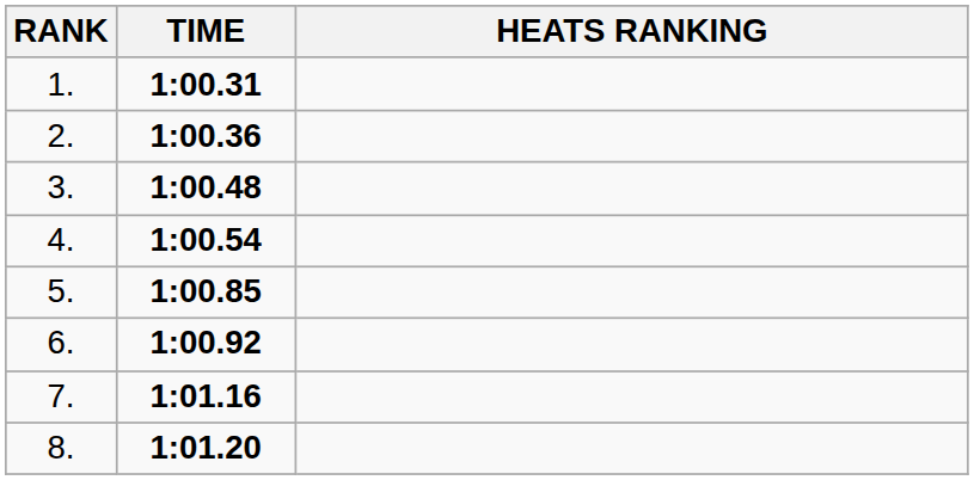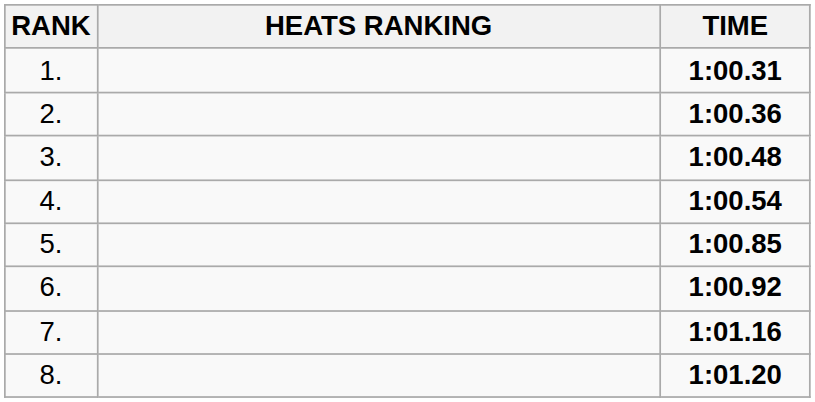columns swapped: HEATS RANKING <-> TIME
